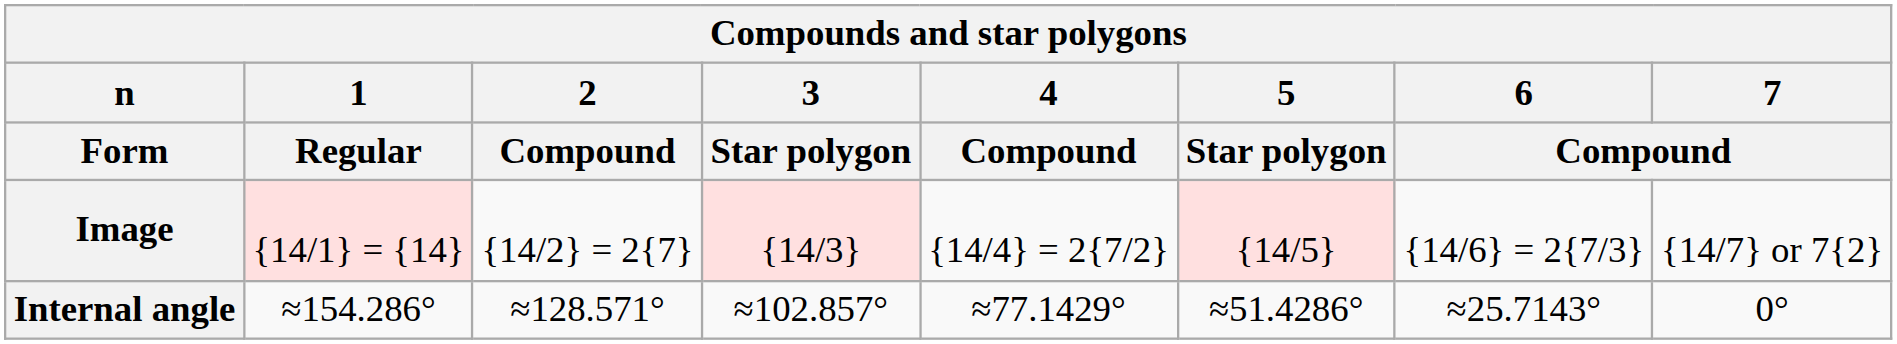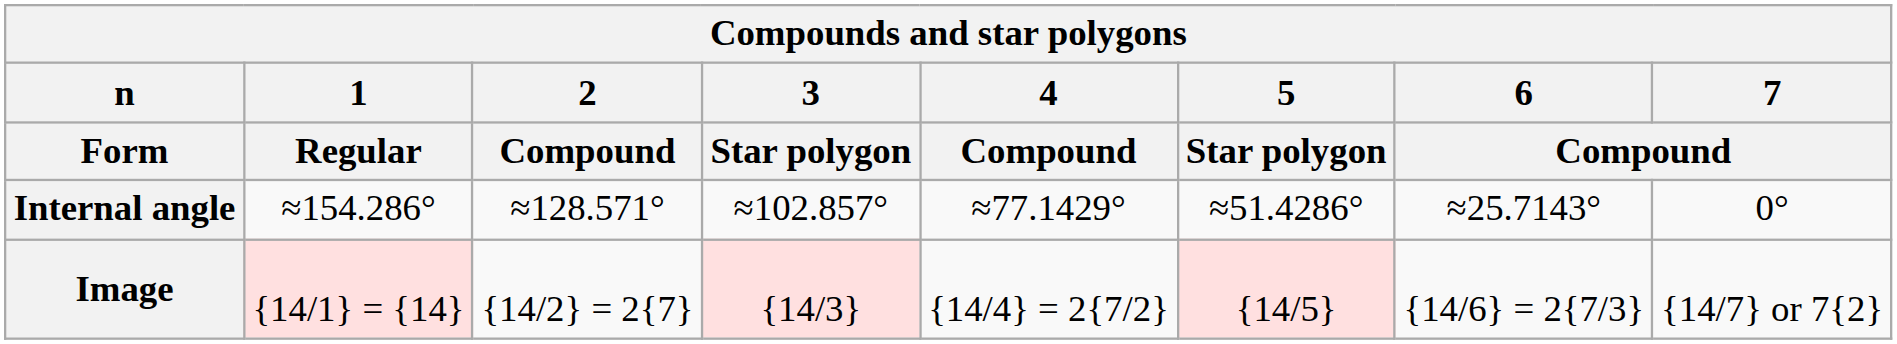rows swapped: Image <-> Internal angle
